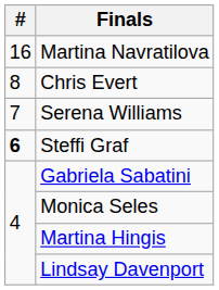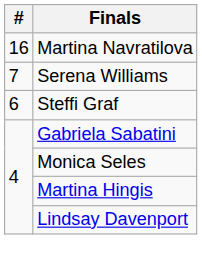- row: 8 | Chris Evert
Steffi Graf | #: bold -> normal
